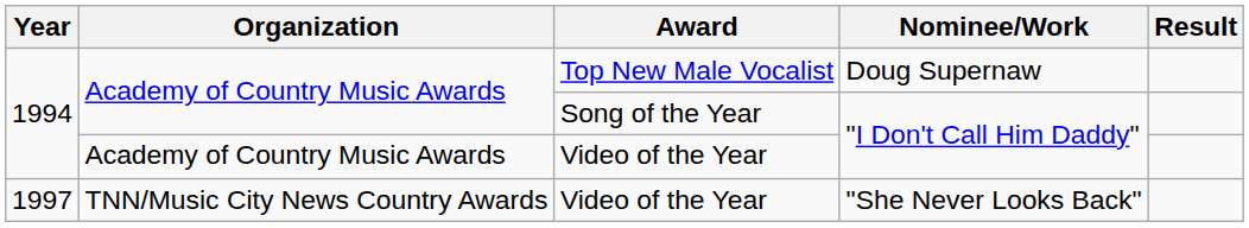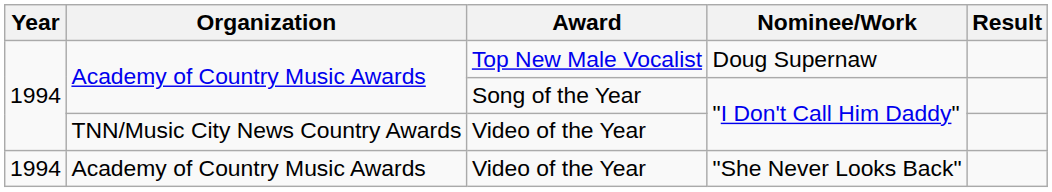Video of the Year / "I Don't Call Him Daddy" | Organization: Academy of Country Music Awards -> TNN/Music City News Country Awards
Video of the Year / "She Never Looks Back" | Year: 1997 -> 1994
Video of the Year / "She Never Looks Back" | Organization: TNN/Music City News Country Awards -> Academy of Country Music Awards
